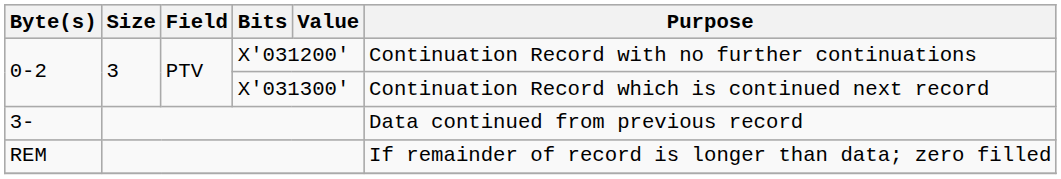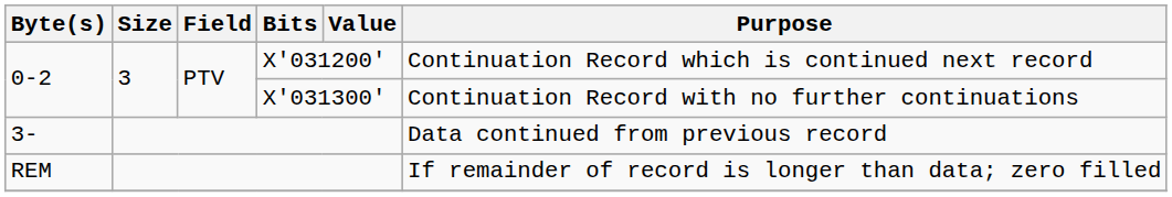0-2 / X'031200' | column 6: Continuation Record with no further continuations -> Continuation Record which is continued next record
0-2 / X'031300' | column 6: Continuation Record which is continued next record -> Continuation Record with no further continuations
